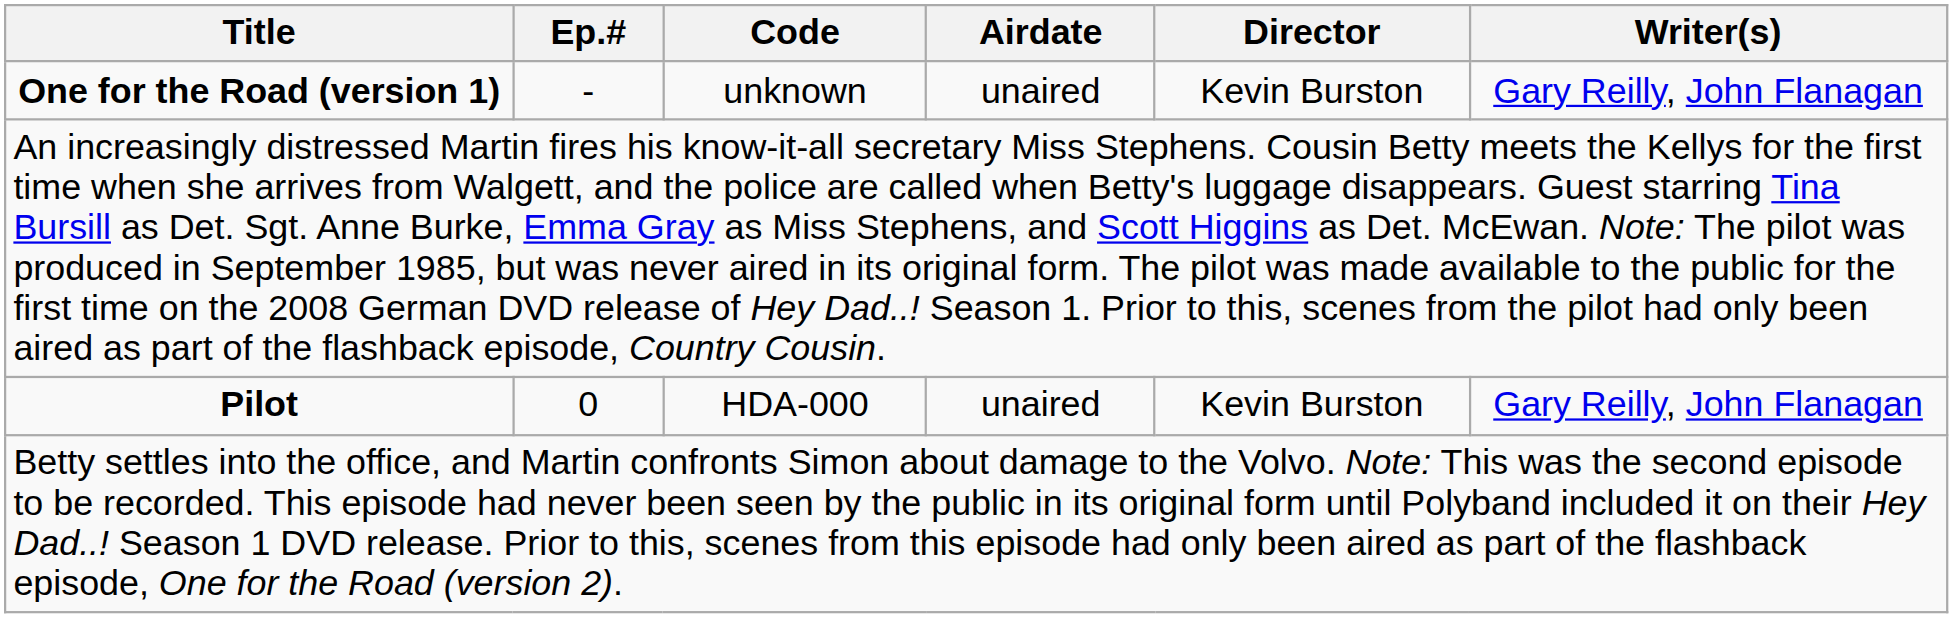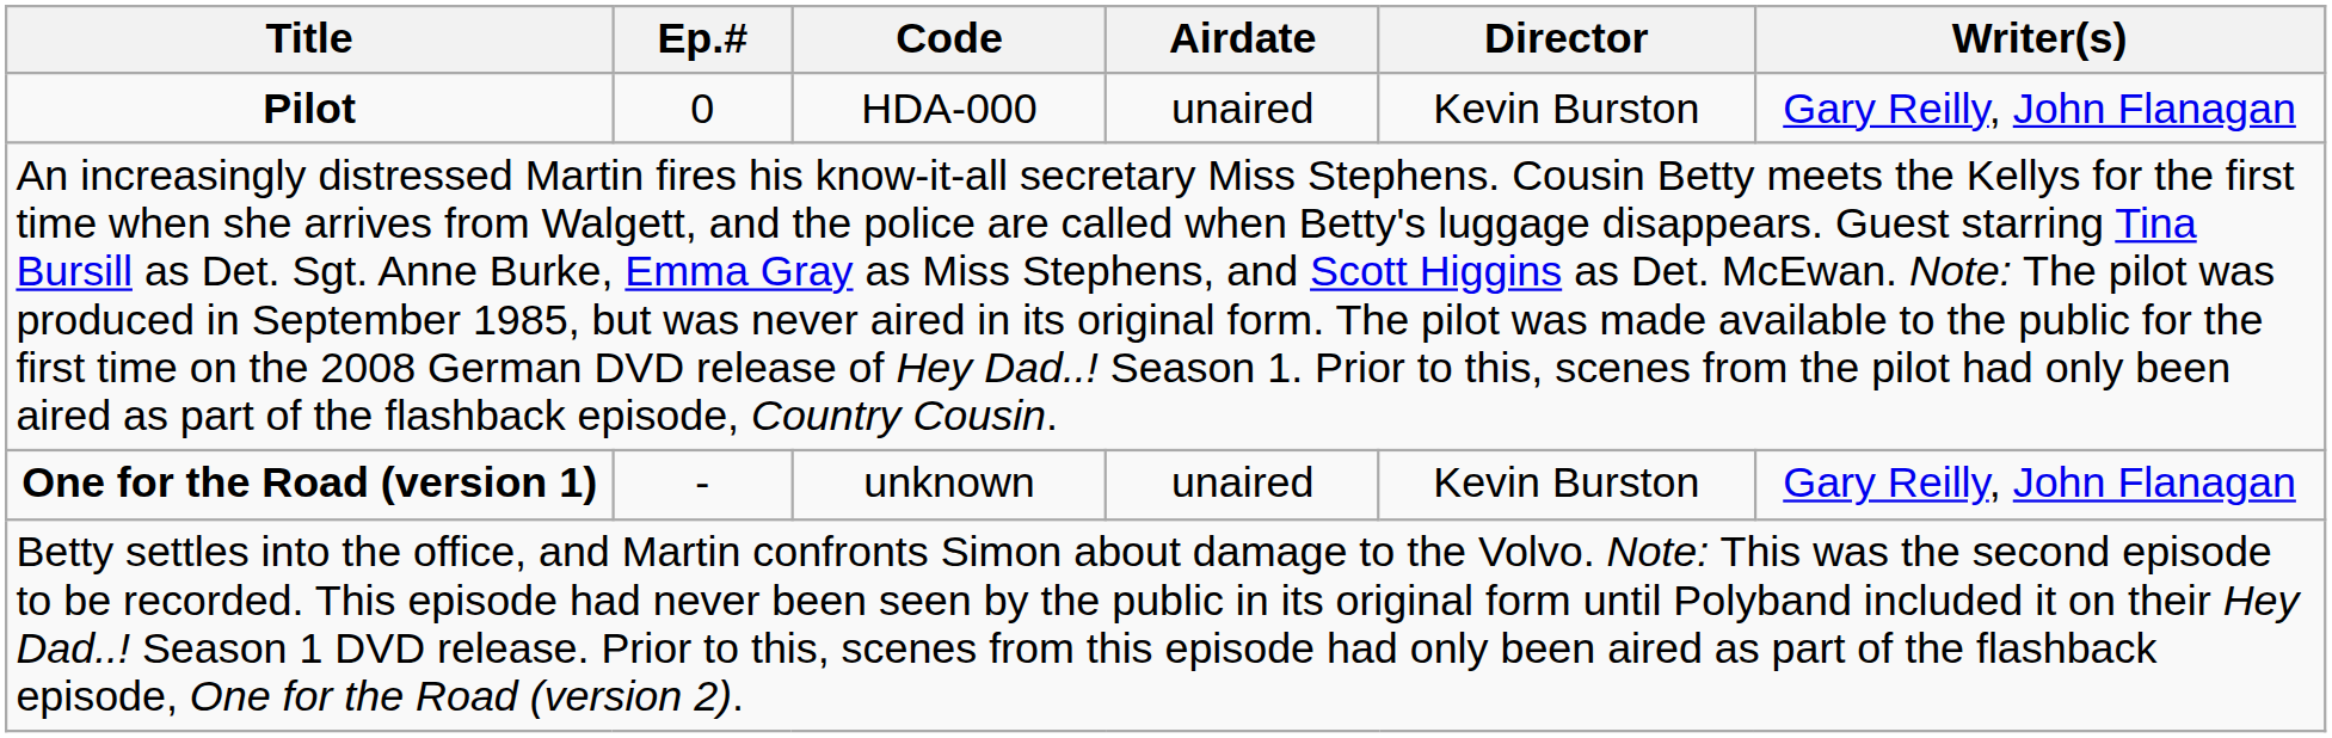rows swapped: Pilot <-> One for the Road (version 1)
